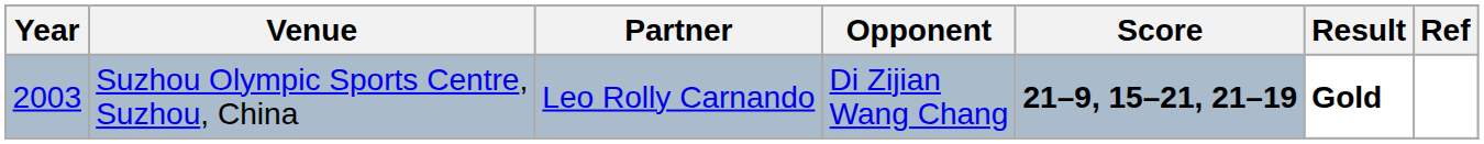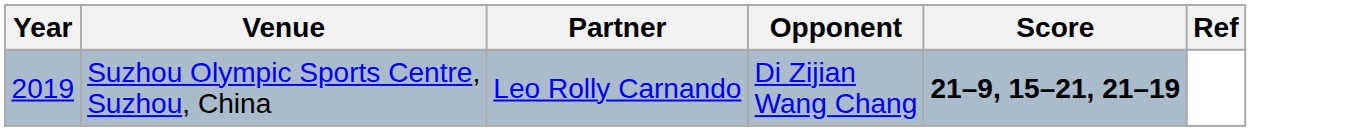- column: Result | Gold
Suzhou Olympic Sports Centre, Suzhou, China | Year: 2003 -> 2019
